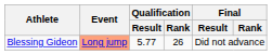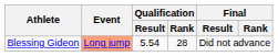Blessing Gideon | Qualification / Result: 5.77 -> 5.54
Blessing Gideon | Qualification / Rank: 26 -> 28
